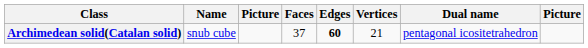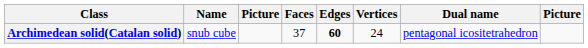Archimedean solid(Catalan solid) | Vertices: 21 -> 24
